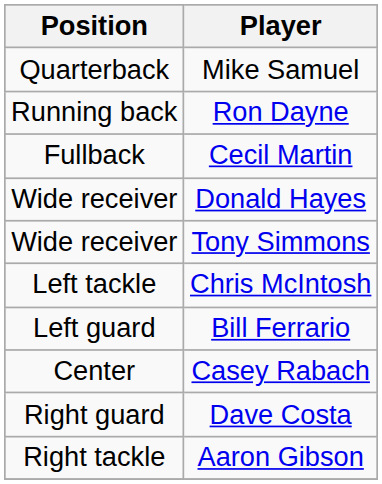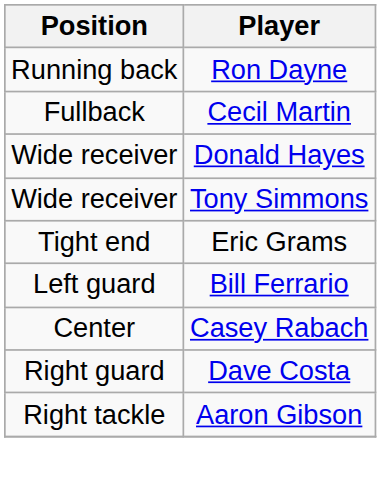- row: Quarterback | Mike Samuel
+ row: Tight end | Eric Grams
- row: Left tackle | Chris McIntosh
